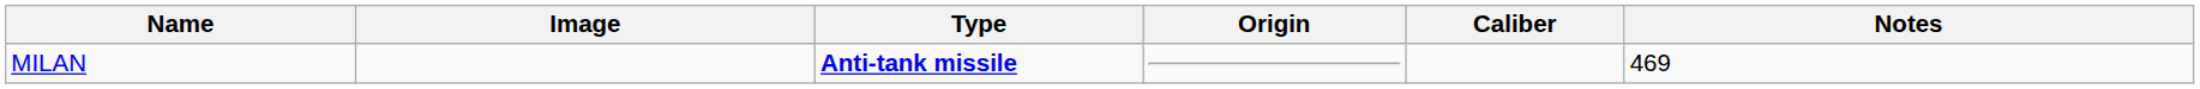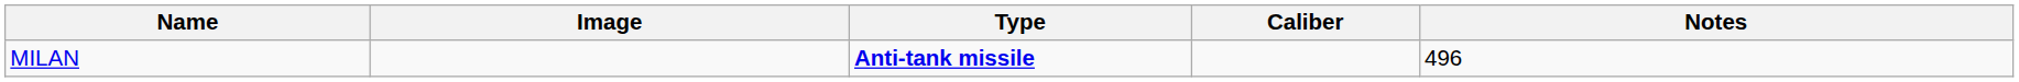- column: Origin
MILAN | Notes: 469 -> 496
